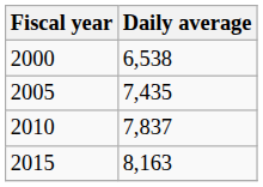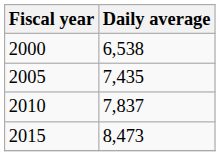2015 | Daily average: 8,163 -> 8,473
